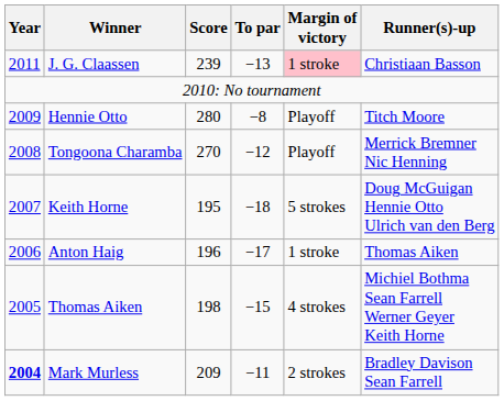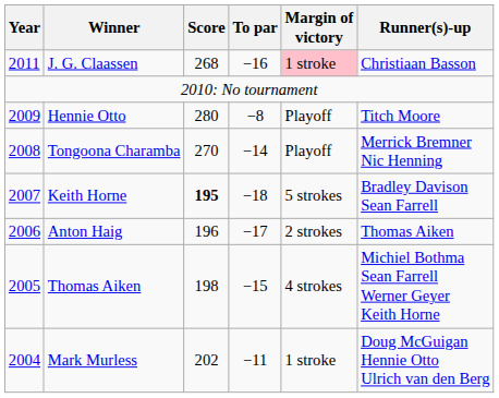J. G. Claassen | Score: 239 -> 268
J. G. Claassen | To par: −13 -> −16
Tongoona Charamba | To par: −12 -> −14
Keith Horne | Score: normal -> bold
Keith Horne | Runner(s)-up: Doug McGuigan Hennie Otto Ulrich van den Berg -> Bradley Davison Sean Farrell
Anton Haig | Margin of victory: 1 stroke -> 2 strokes
Mark Murless | Year: bold -> normal
Mark Murless | Score: 209 -> 202
Mark Murless | Margin of victory: 2 strokes -> 1 stroke
Mark Murless | Runner(s)-up: Bradley Davison Sean Farrell -> Doug McGuigan Hennie Otto Ulrich van den Berg
